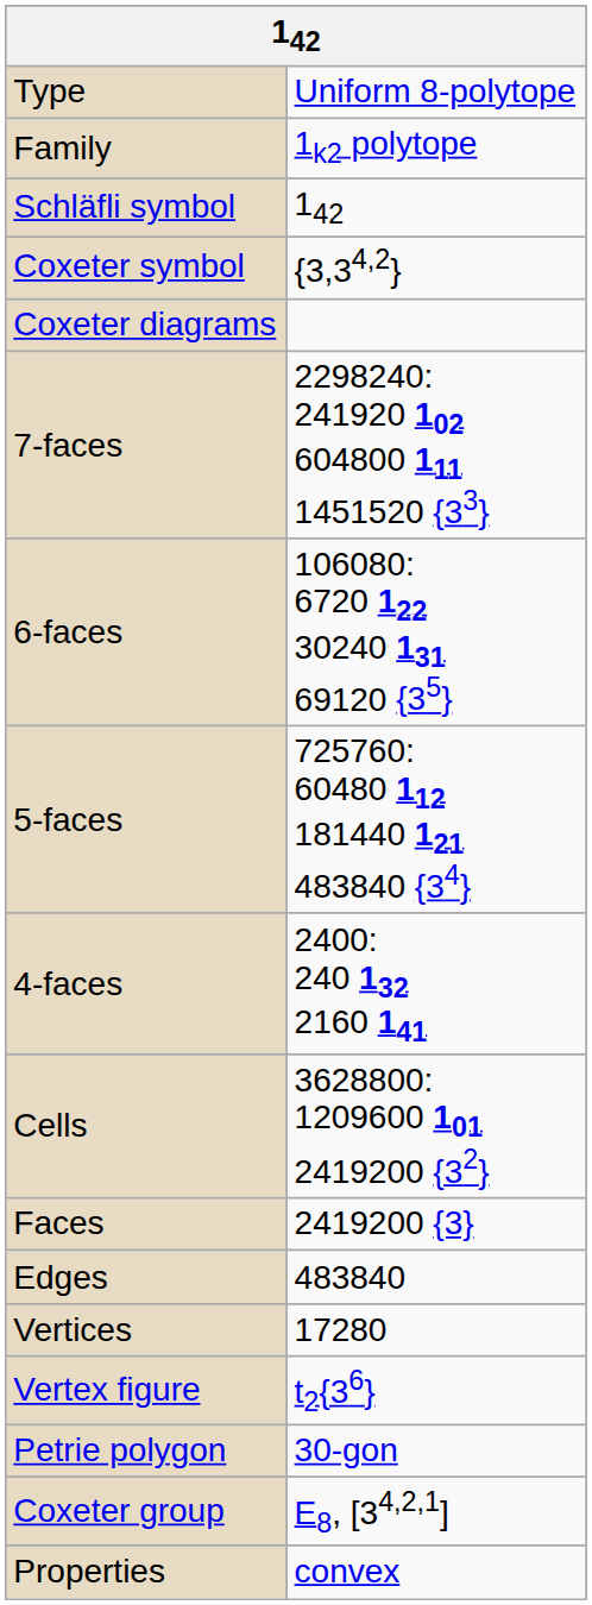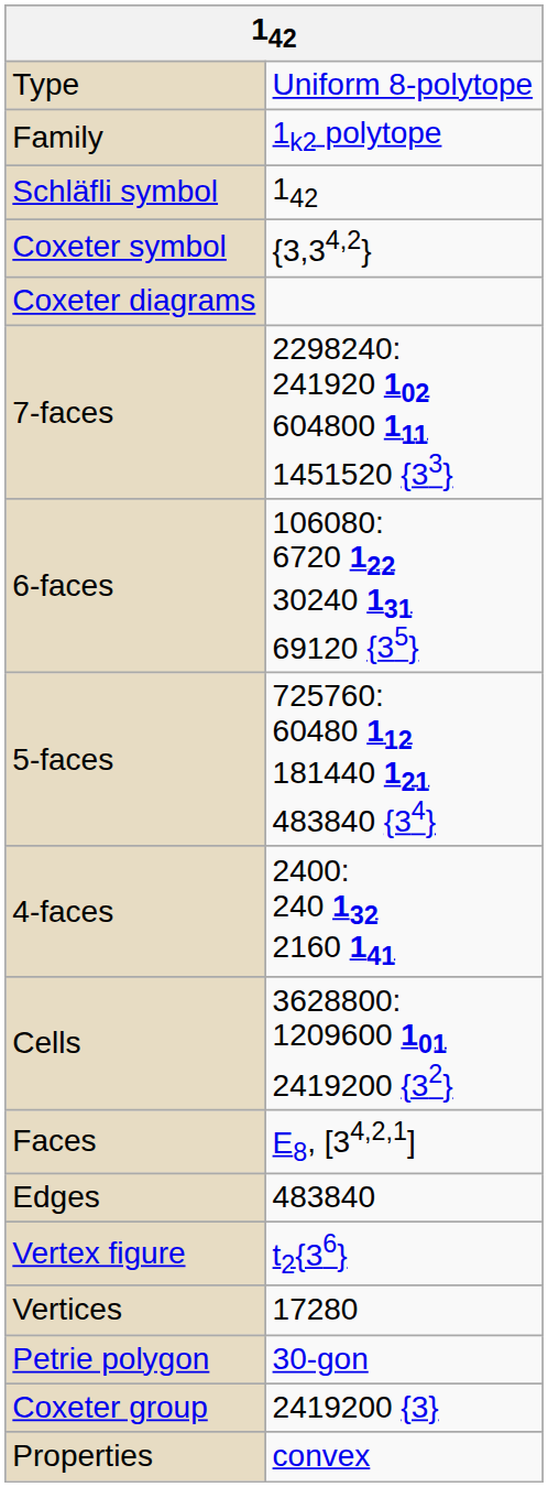Faces | column 2: 2419200 {3} -> E8, [34,2,1]
rows swapped: Vertices <-> Vertex figure
Coxeter group | column 2: E8, [34,2,1] -> 2419200 {3}
